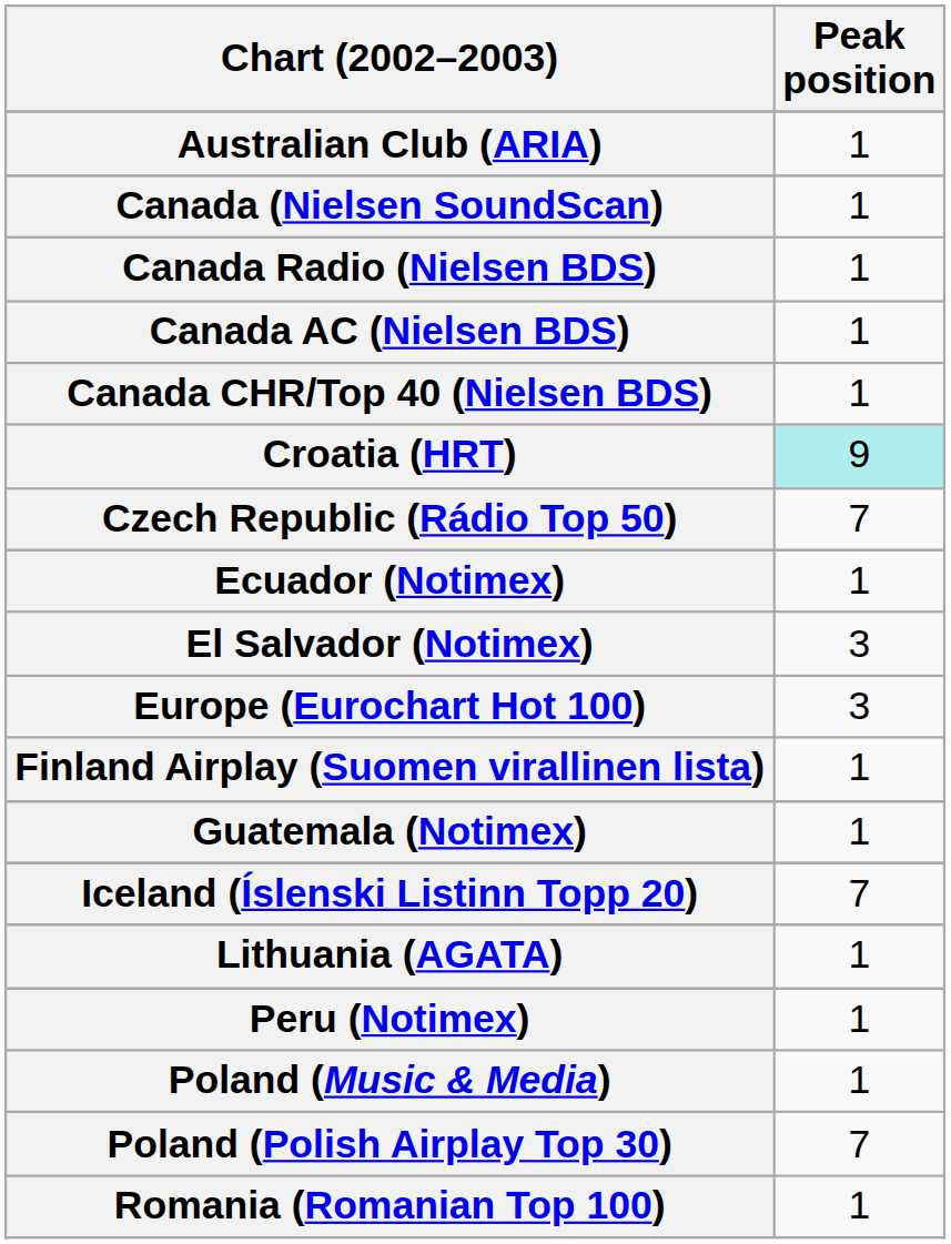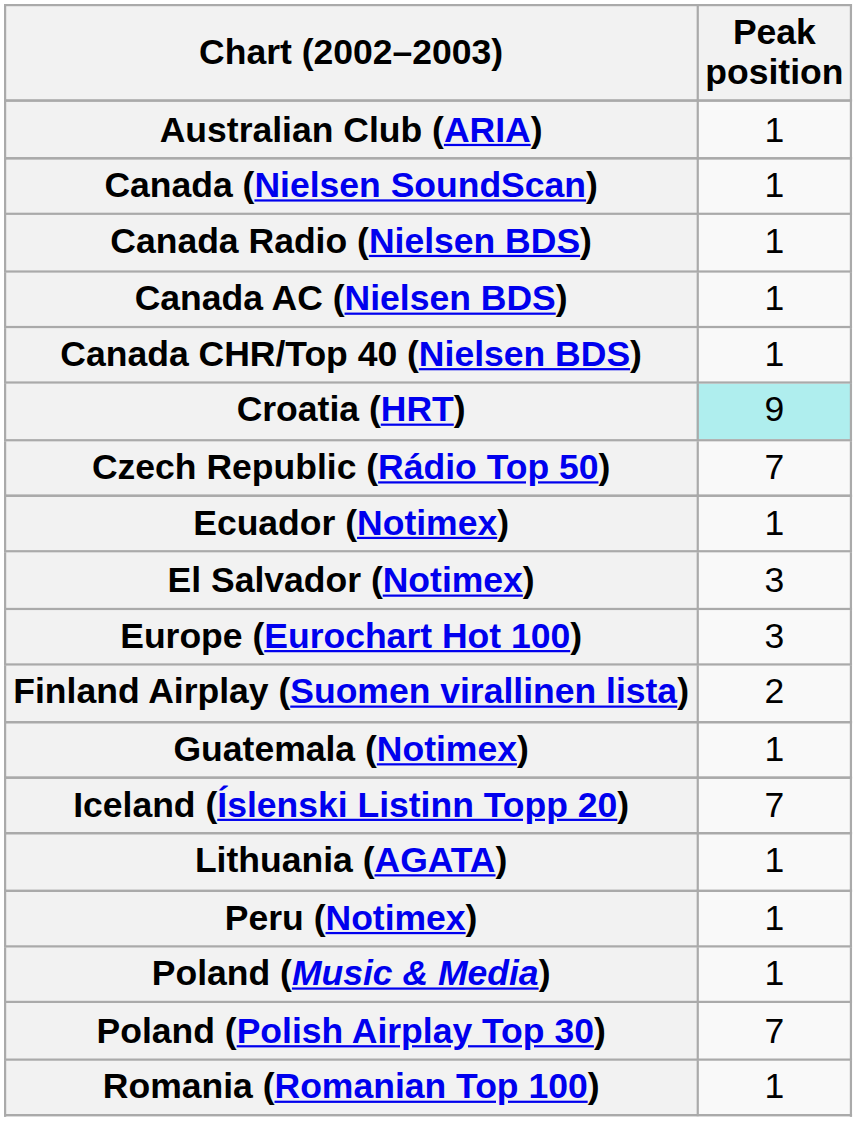Finland Airplay (Suomen virallinen lista) | Peak position: 1 -> 2
